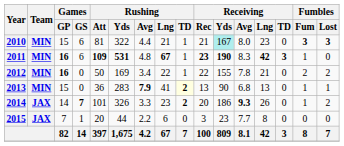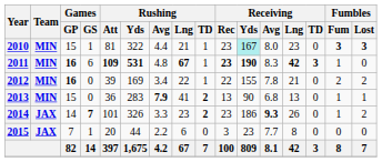2010 | Games / GS: 6 -> 1
2010 | Receiving / Rec: 21 -> 23
2012 | Rushing / Att: 50 -> 39
2013 | Rushing / TD: lightyellow background -> no background
2014 | Receiving / Rec: 20 -> 23
